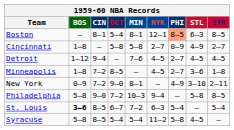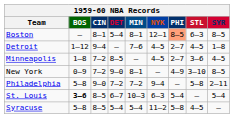- row: Cincinnati | 1–8 | — | 5–8 | 5–8 | 2–7 | 0–9 | 4–9 | 2–7
Detroit | SYR: 4–5 -> 1–8
Minneapolis | SYR: 1–8 -> 4–5
New York | SYR: 2–11 -> 8–5
Philadelphia | MIN: 10–3 -> 7–2
Philadelphia | SYR: 8–5 -> 2–11
St. Louis | MIN: 7–2 -> 10–3
